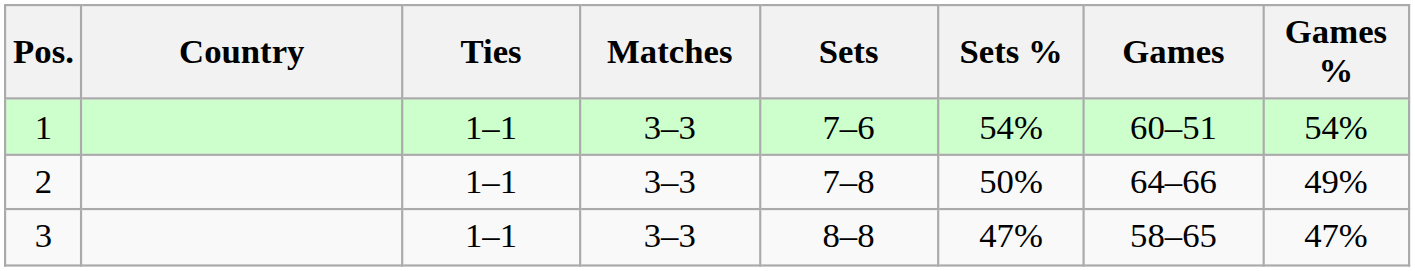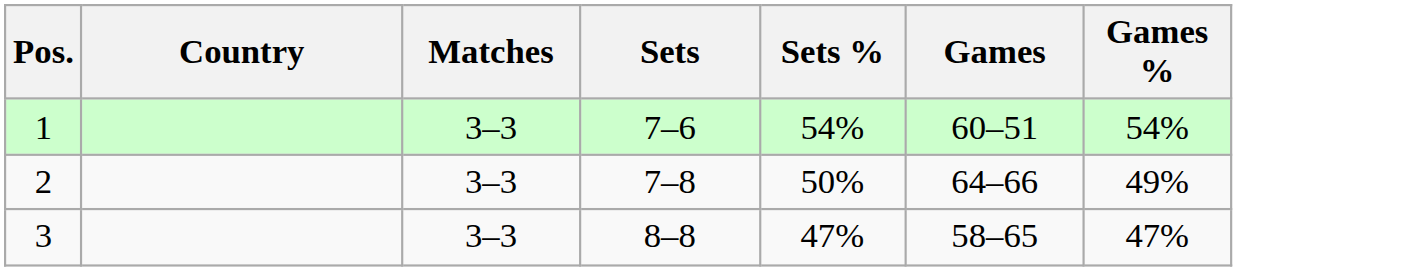- column: Ties | 1–1 | 1–1 | 1–1
